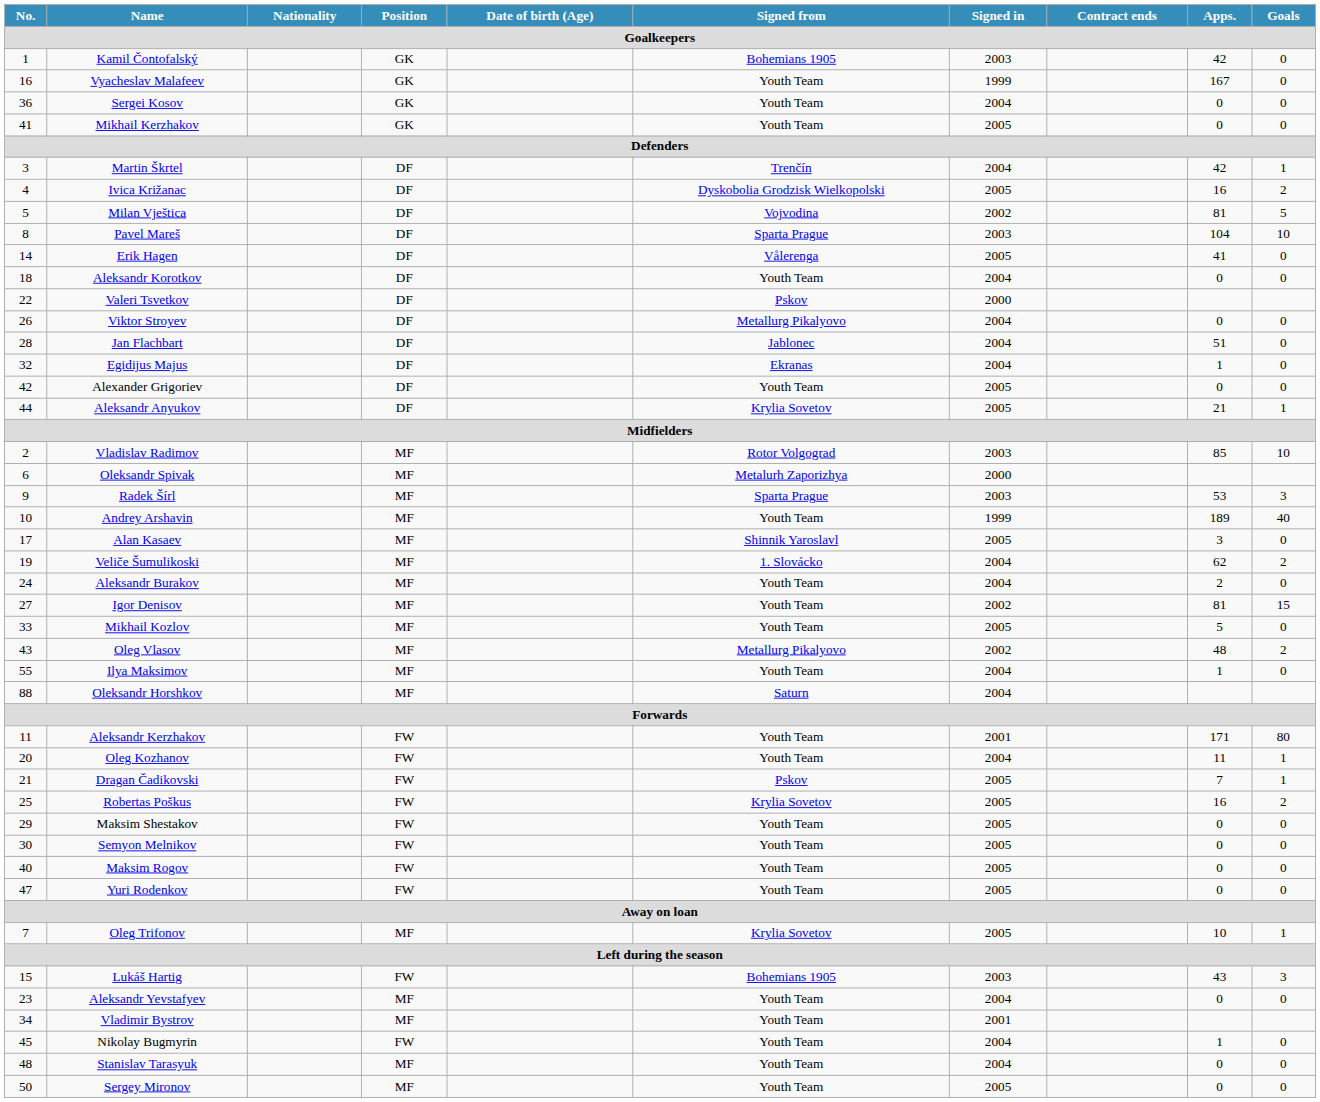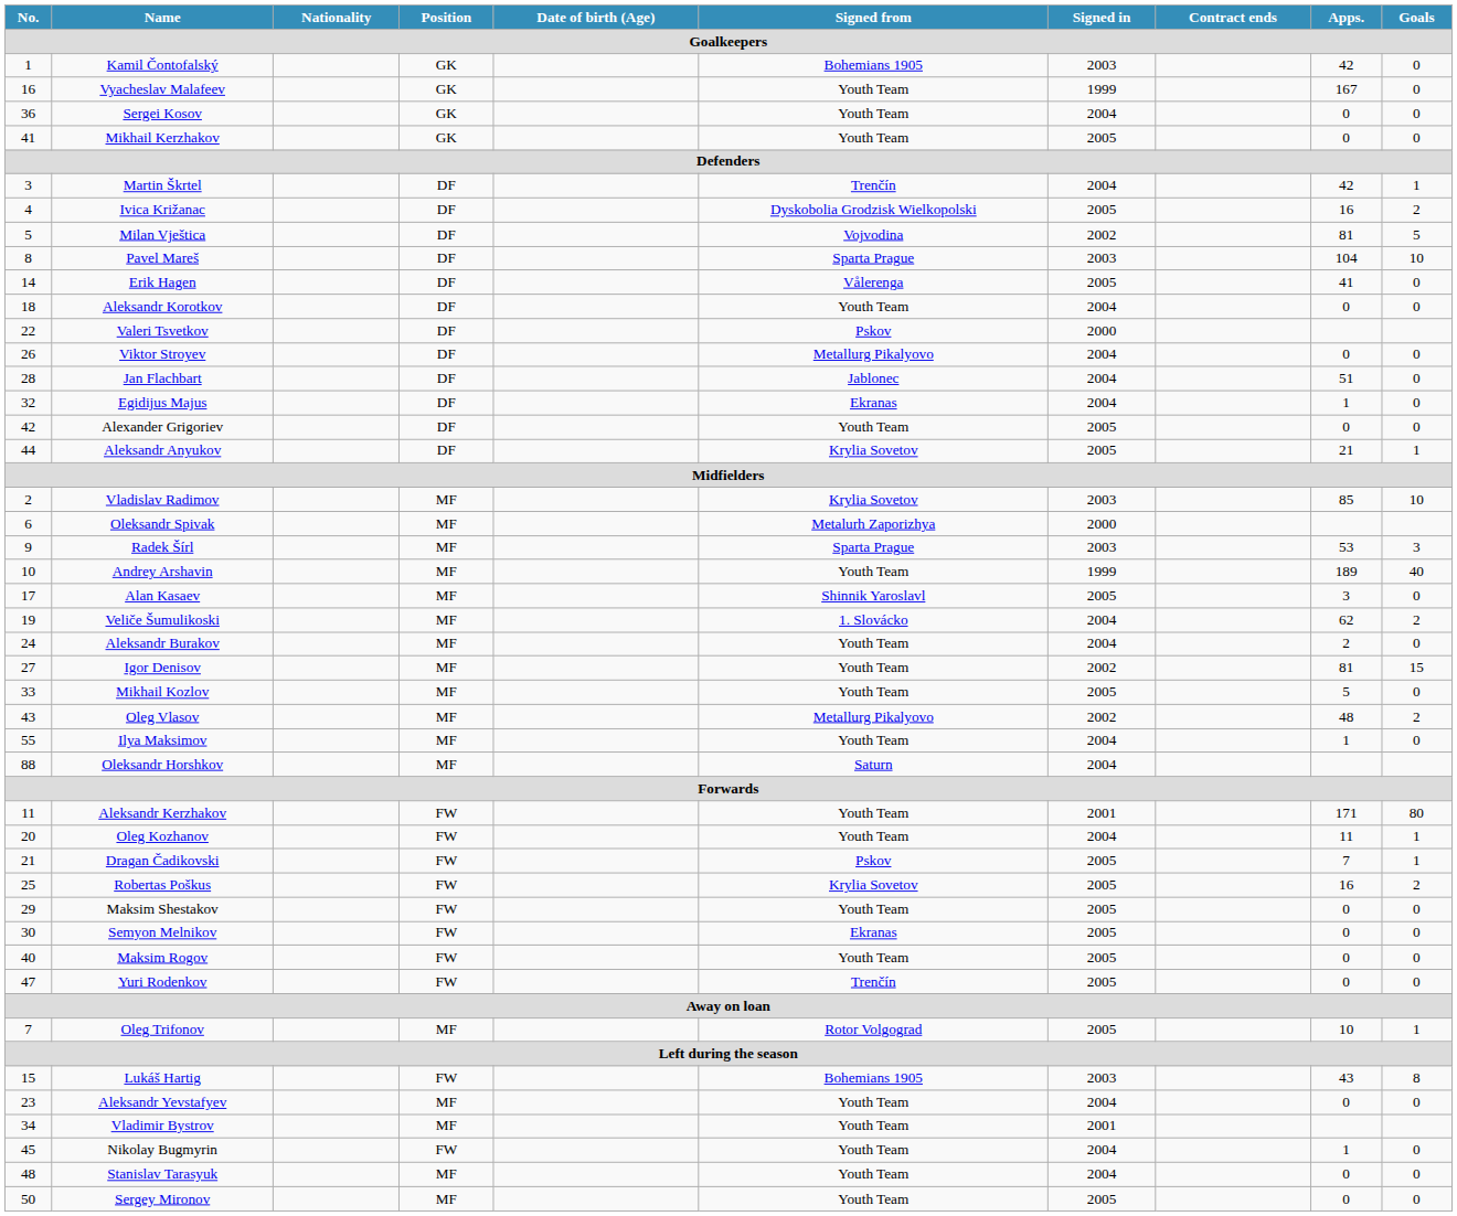Vladislav Radimov | Signed from: Rotor Volgograd -> Krylia Sovetov
Semyon Melnikov | Signed from: Youth Team -> Ekranas
Yuri Rodenkov | Signed from: Youth Team -> Trenčín
Oleg Trifonov | Signed from: Krylia Sovetov -> Rotor Volgograd
Lukáš Hartig | Goals: 3 -> 8
